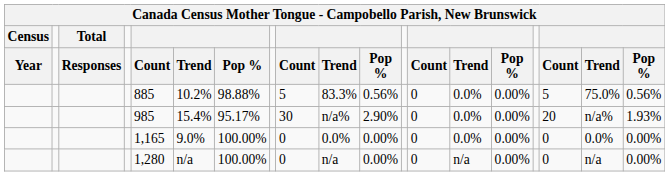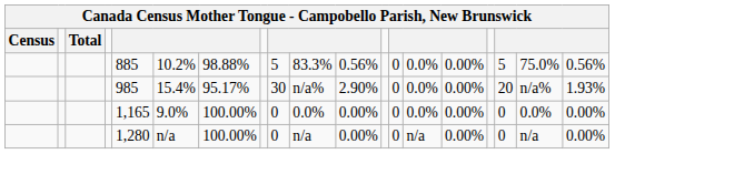- row: Year | Responses | Count | Trend | Pop % | Count | Trend | Pop % | Count | Trend | Pop % | Count | Trend | Pop %
